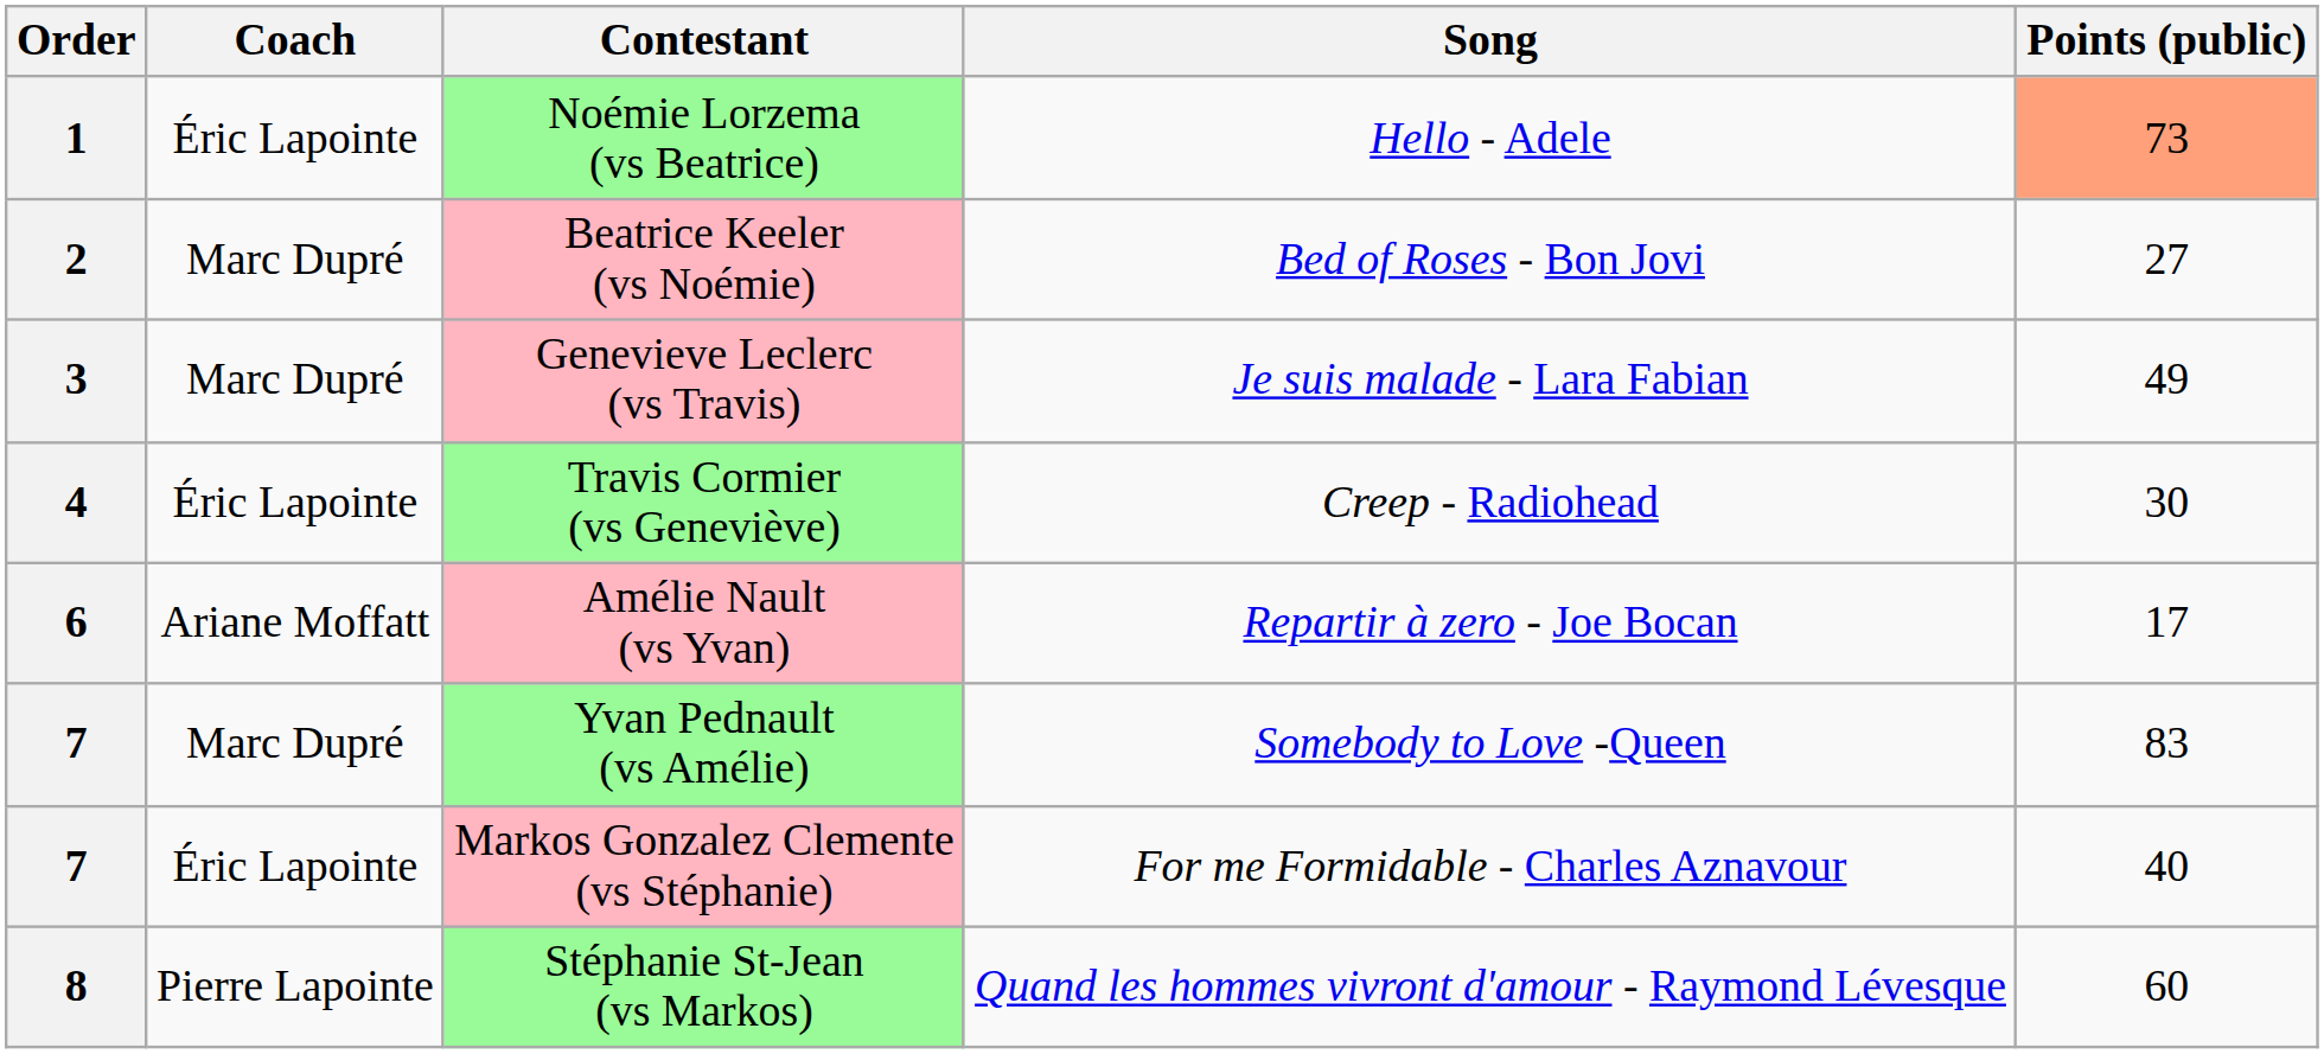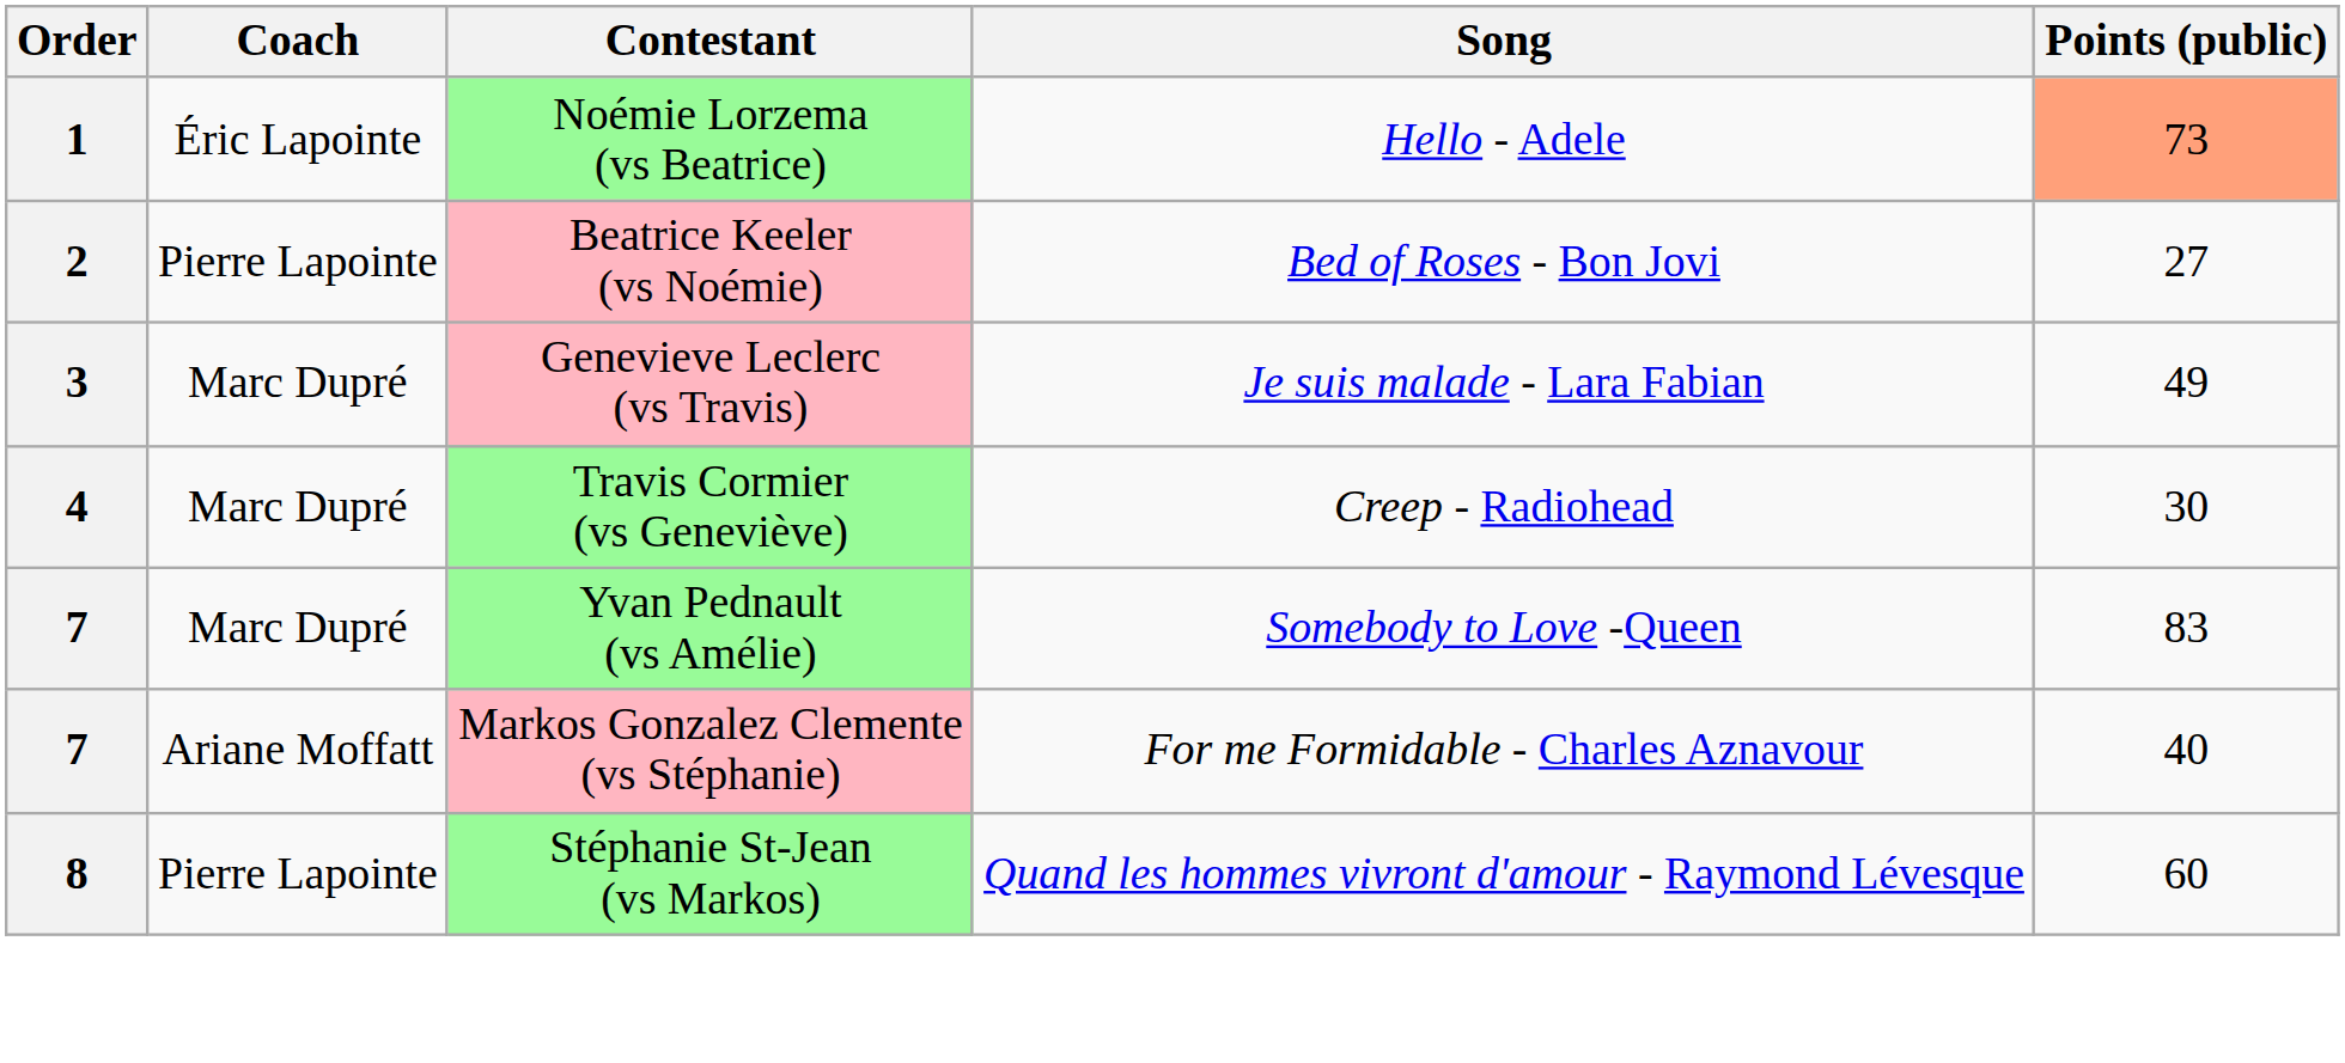Beatrice Keeler (vs Noémie) | Coach: Marc Dupré -> Pierre Lapointe
Travis Cormier (vs Geneviève) | Coach: Éric Lapointe -> Marc Dupré
- row: 6 | Ariane Moffatt | Amélie Nault (vs Yvan) | Repartir à zero - Joe Bocan | 17
Markos Gonzalez Clemente (vs Stéphanie) | Coach: Éric Lapointe -> Ariane Moffatt
